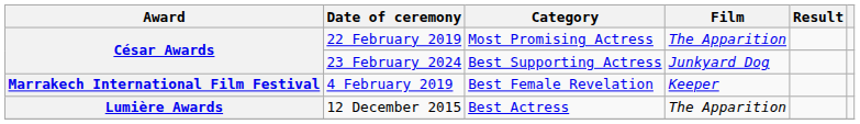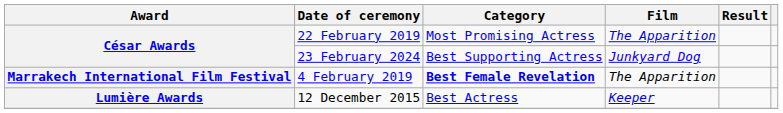4 February 2019 | Category: normal -> bold
4 February 2019 | Film: Keeper -> The Apparition
12 December 2015 | Film: The Apparition -> Keeper
